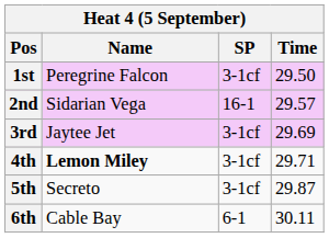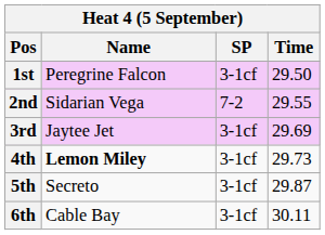2nd | SP: 16-1 -> 7-2
2nd | Time: 29.57 -> 29.55
4th | Time: 29.71 -> 29.73
6th | SP: 6-1 -> 3-1cf
